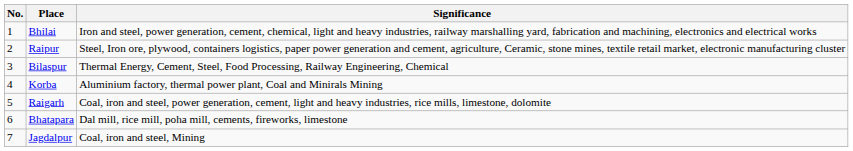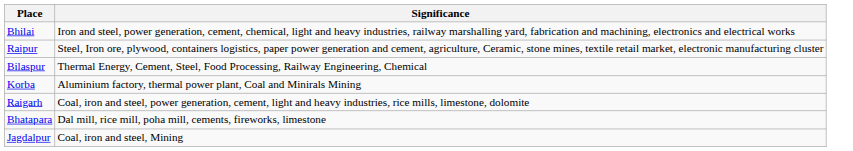- column: No. | 1 | 2 | 3 | 4 | 5 | 6 | 7
